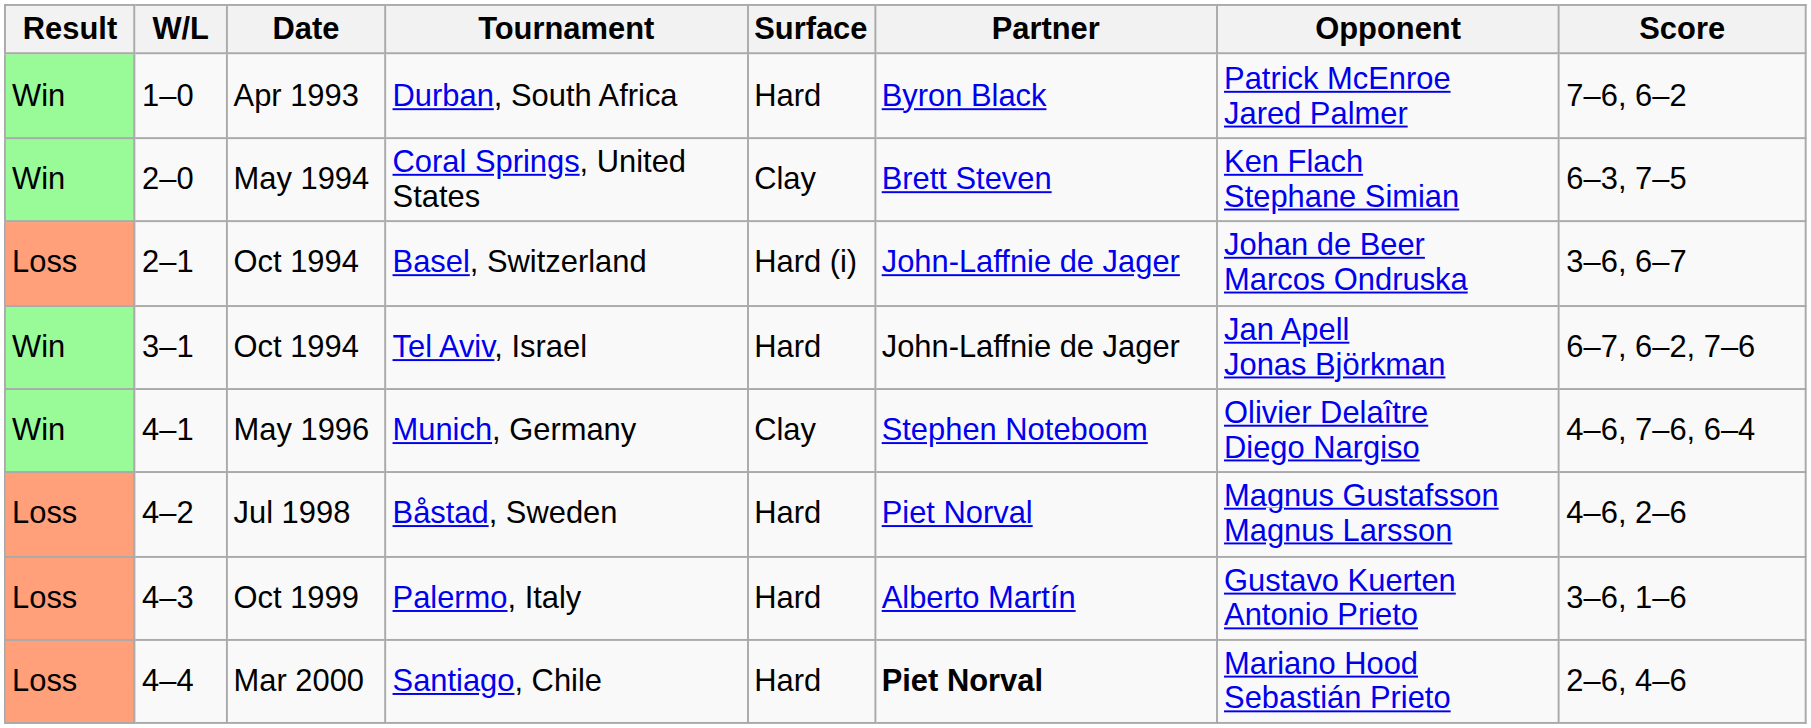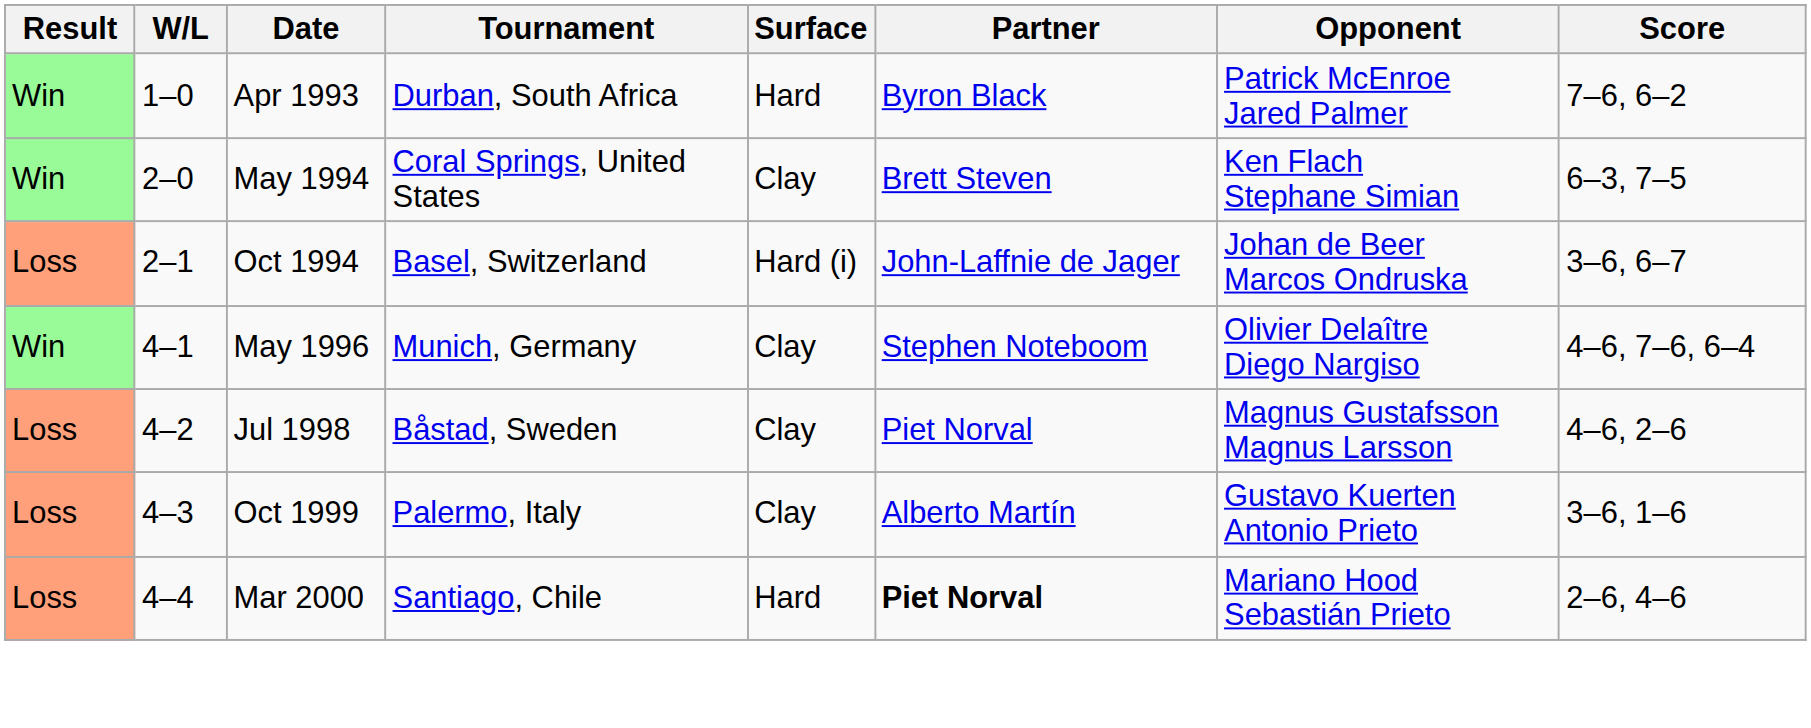- row: Win | 3–1 | Oct 1994 | Tel Aviv, Israel | Hard | John-Laffnie de Jager | Jan Apell Jonas Björkman | 6–7, 6–2, 7–6
Båstad, Sweden | Surface: Hard -> Clay
Palermo, Italy | Surface: Hard -> Clay
